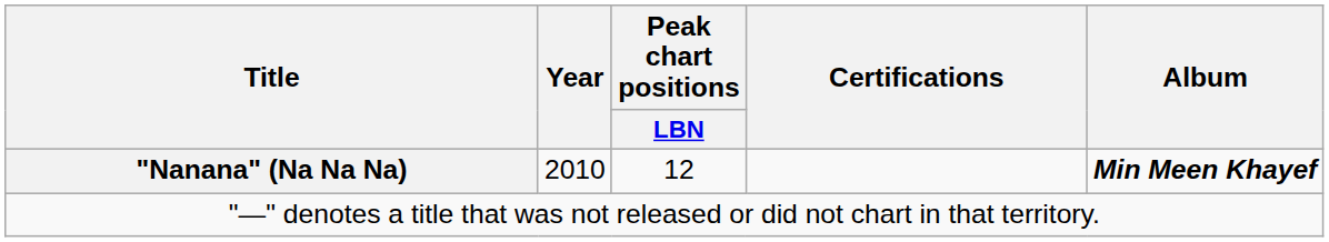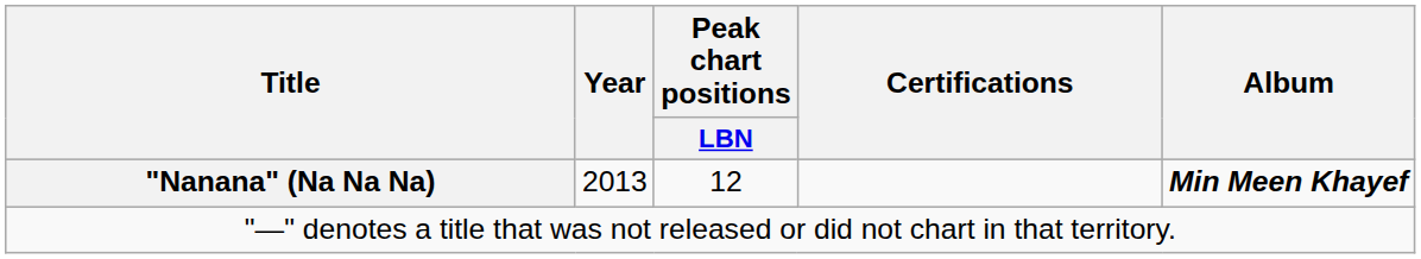"Nanana" (Na Na Na) | Year: 2010 -> 2013
